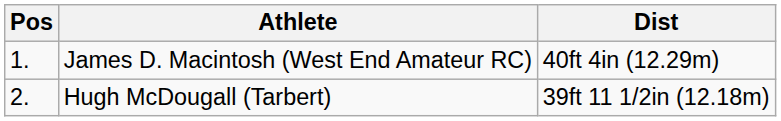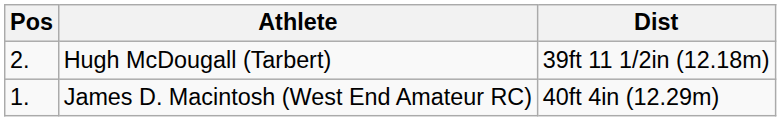rows swapped: James D. Macintosh (West End Amateur RC) <-> Hugh McDougall (Tarbert)
